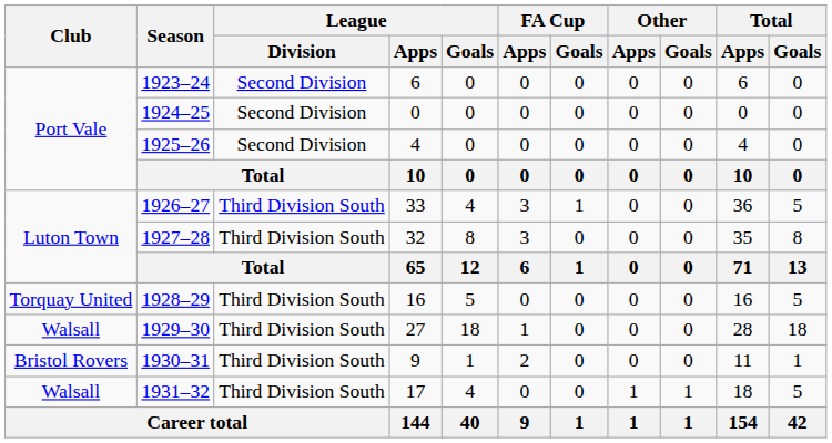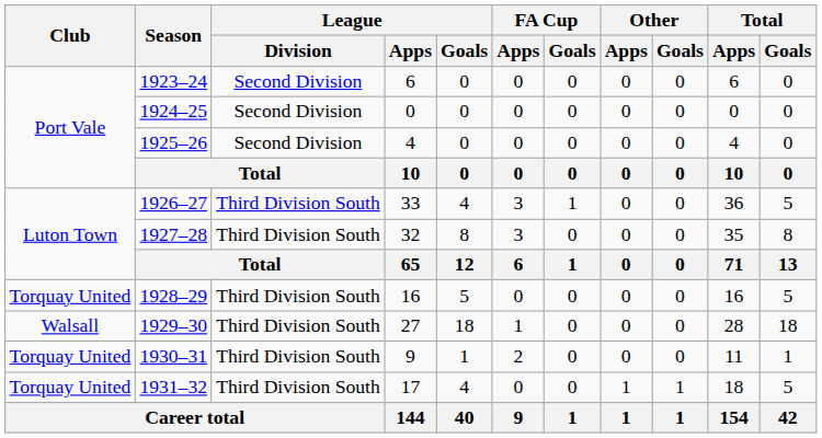1930–31 | Club: Bristol Rovers -> Torquay United
1931–32 | Club: Walsall -> Torquay United
